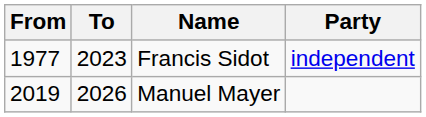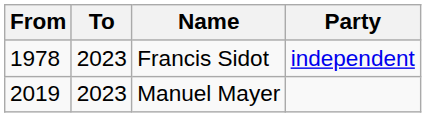Francis Sidot | From: 1977 -> 1978
Manuel Mayer | To: 2026 -> 2023
